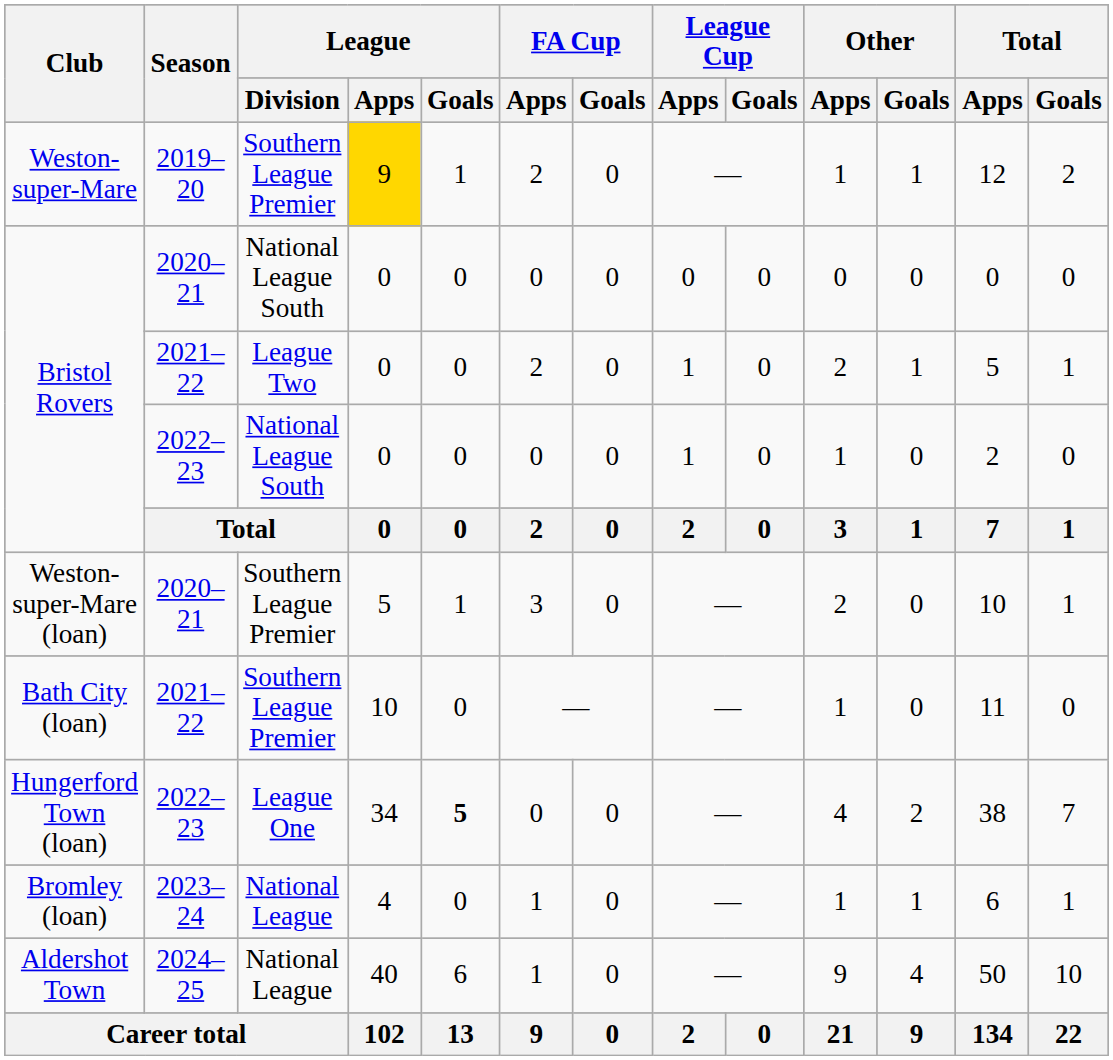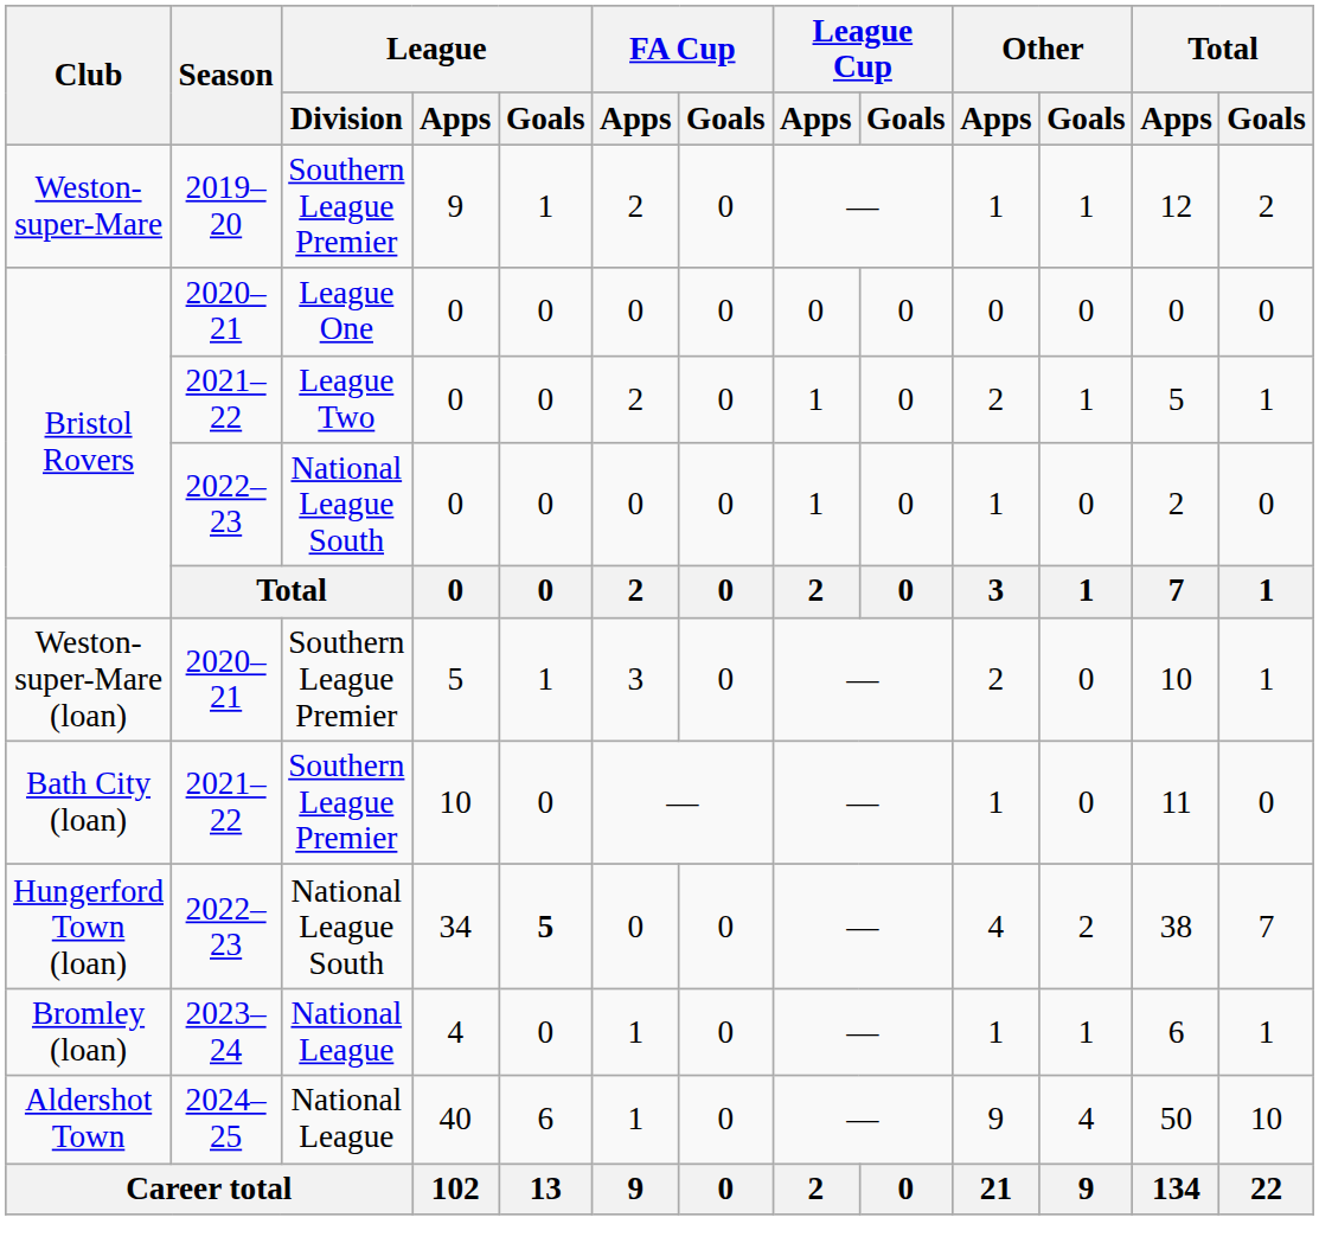Weston-super-Mare | League / Apps: gold background -> no background
Bristol Rovers / 2020–21 | League / Division: National League South -> League One
Hungerford Town (loan) | League / Division: League One -> National League South
